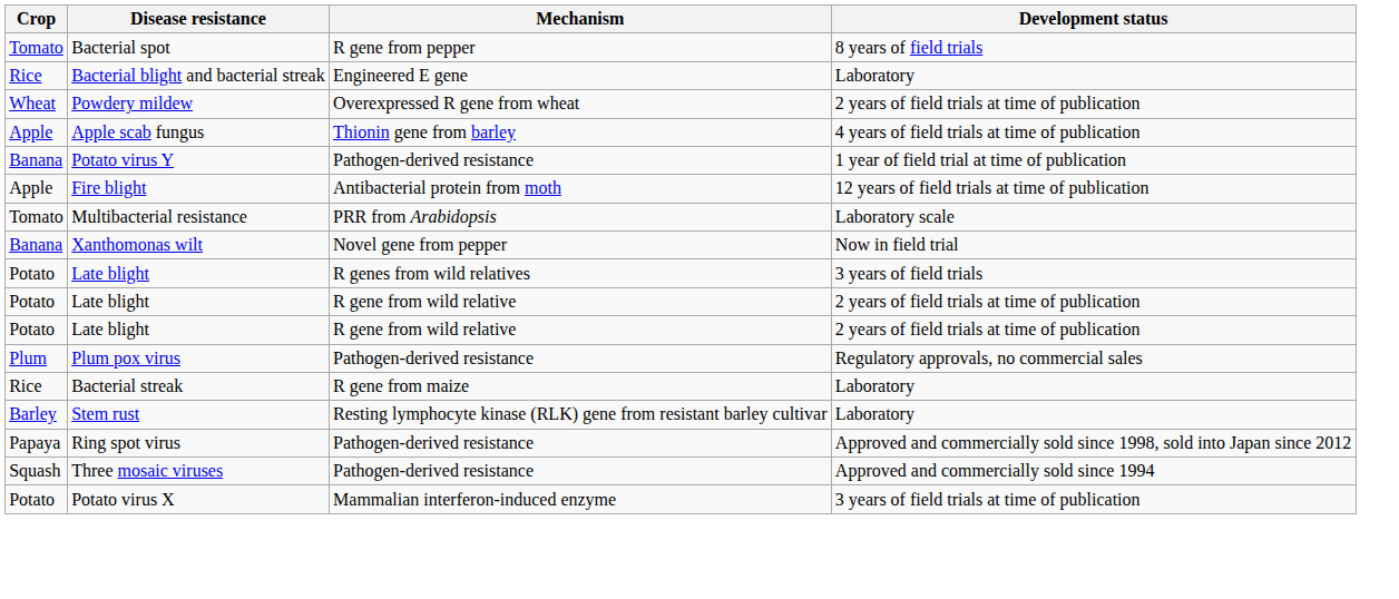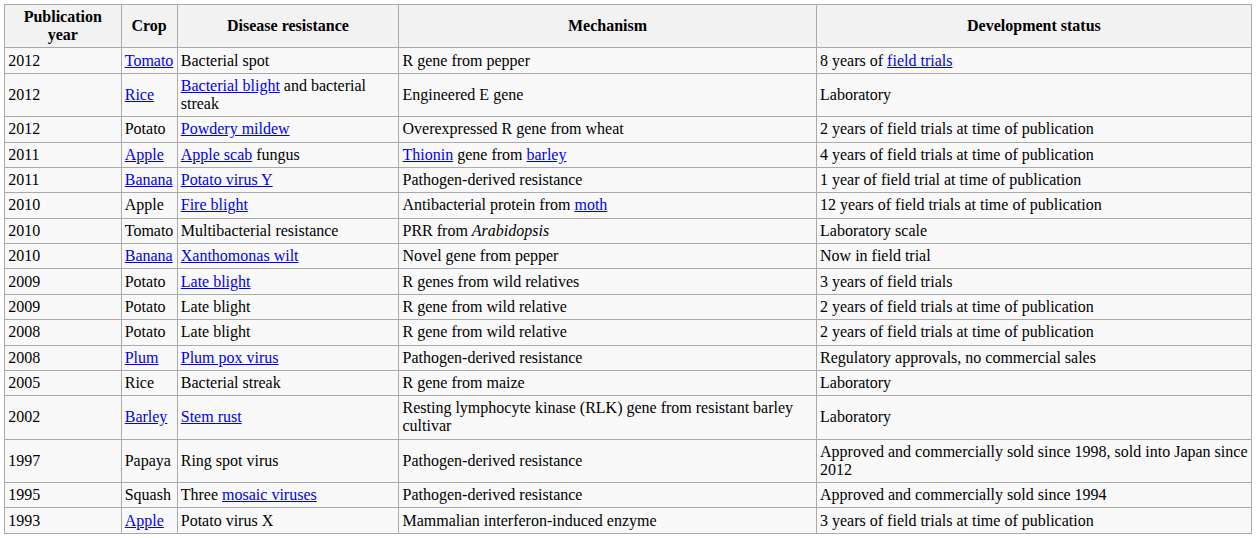+ column: Publication year | 2012 | 2012 | 2012 | 2011 | 2011 | 2010 | 2010 | 2010 | 2009 | 2009 | 2008 | 2008 | 2005 | 2002 | 1997 | 1995 | 1993
Powdery mildew | Crop: Wheat -> Potato
Potato virus X | Crop: Potato -> Apple
